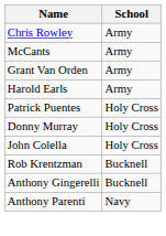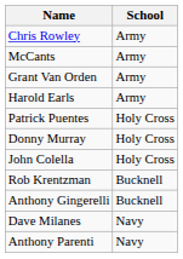+ row: Dave Milanes | Navy
